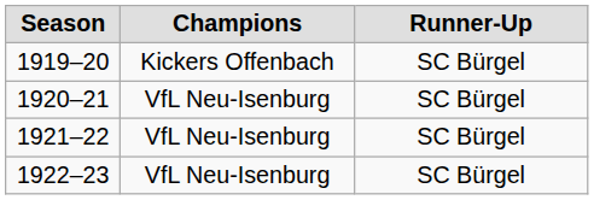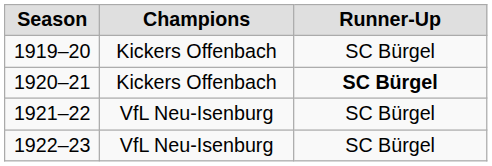1920–21 | Champions: VfL Neu-Isenburg -> Kickers Offenbach
1920–21 | Runner-Up: normal -> bold
